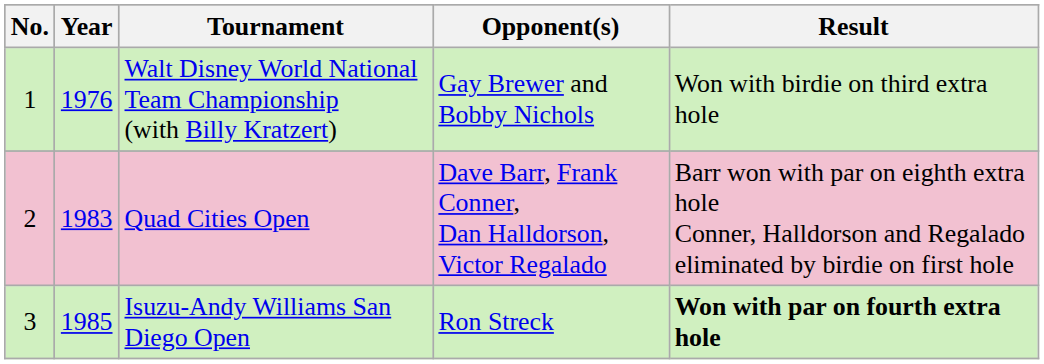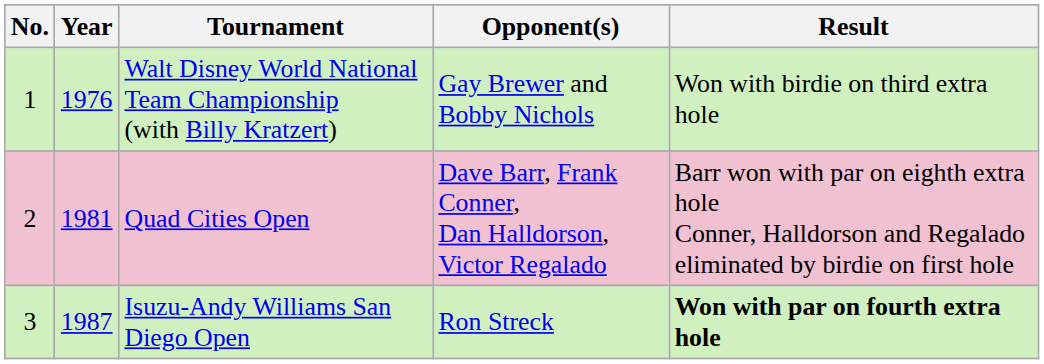Quad Cities Open | Year: 1983 -> 1981
Isuzu-Andy Williams San Diego Open | Year: 1985 -> 1987
